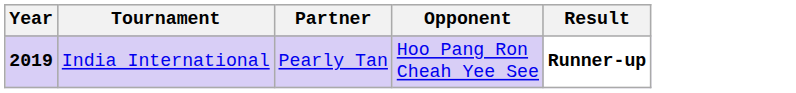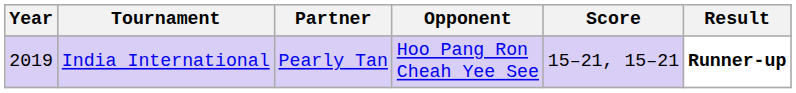+ column: Score | 15–21, 15–21
India International | Year: bold -> normal
